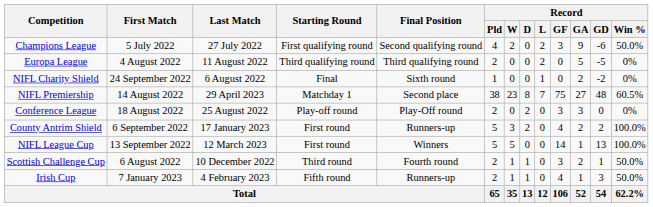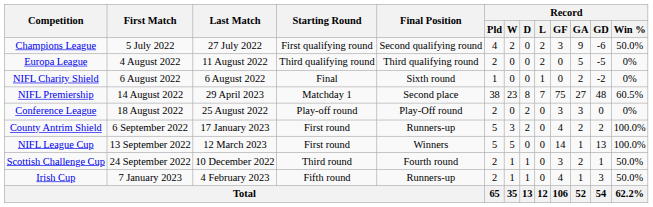NIFL Charity Shield | First Match: 24 September 2022 -> 6 August 2022
Scottish Challenge Cup | First Match: 6 August 2022 -> 24 September 2022
